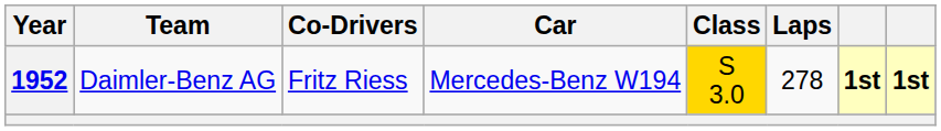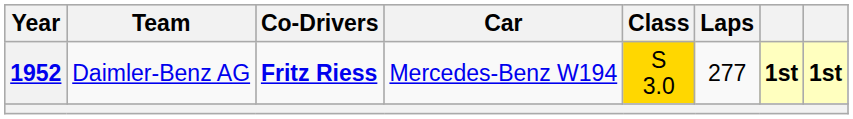1952 | Co-Drivers: normal -> bold
1952 | Laps: 278 -> 277
